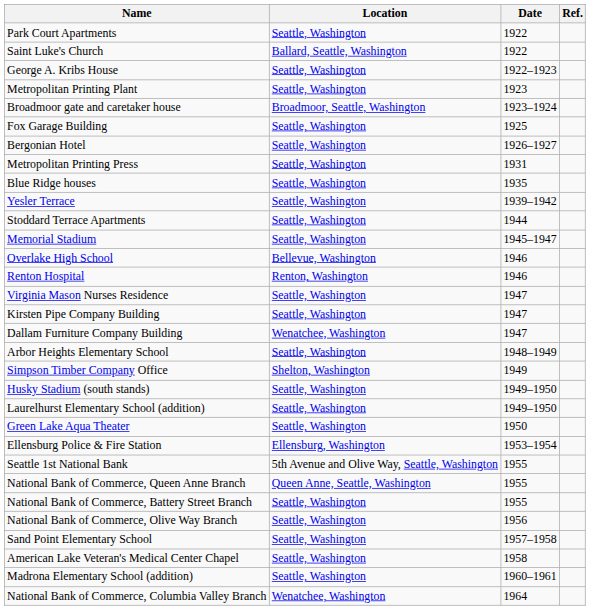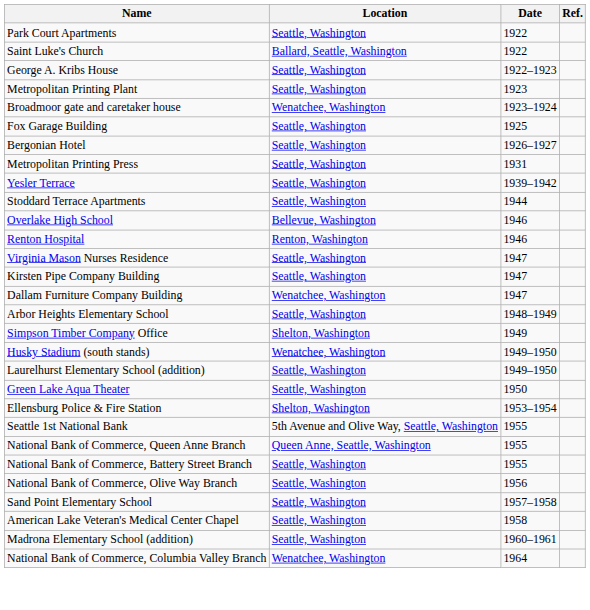Broadmoor gate and caretaker house | Location: Broadmoor, Seattle, Washington -> Wenatchee, Washington
- row: Blue Ridge houses | Seattle, Washington | 1935
- row: Memorial Stadium | Seattle, Washington | 1945–1947
Husky Stadium (south stands) | Location: Seattle, Washington -> Wenatchee, Washington
Ellensburg Police & Fire Station | Location: Ellensburg, Washington -> Shelton, Washington
